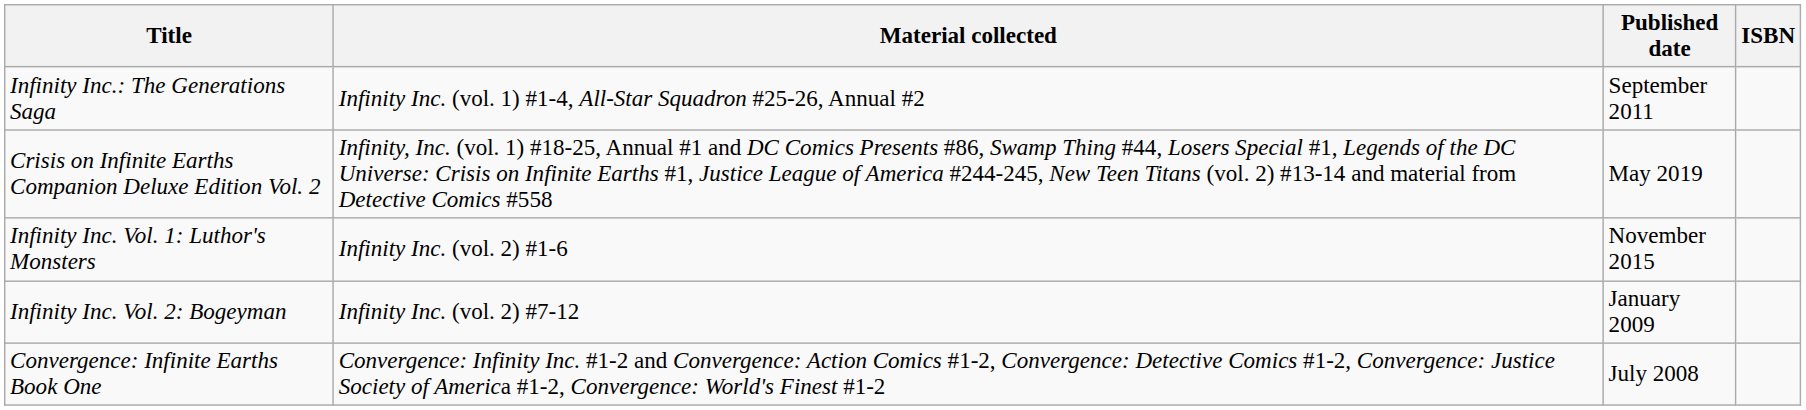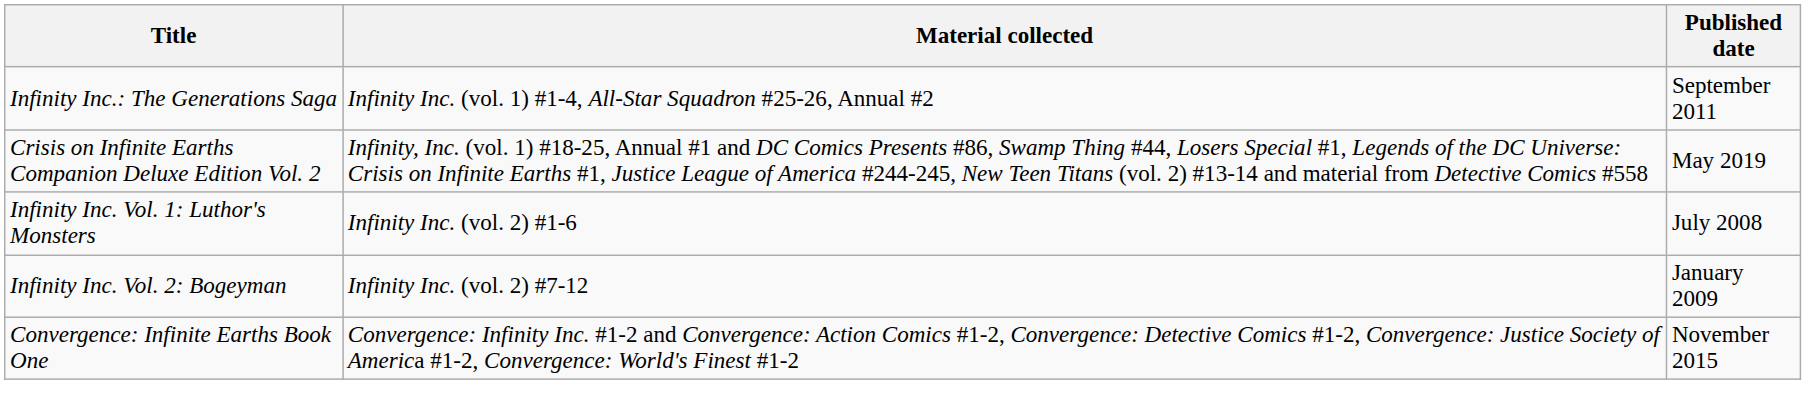- column: ISBN
Infinity Inc. Vol. 1: Luthor's Monsters | Published date: November 2015 -> July 2008
Convergence: Infinite Earths Book One | Published date: July 2008 -> November 2015
